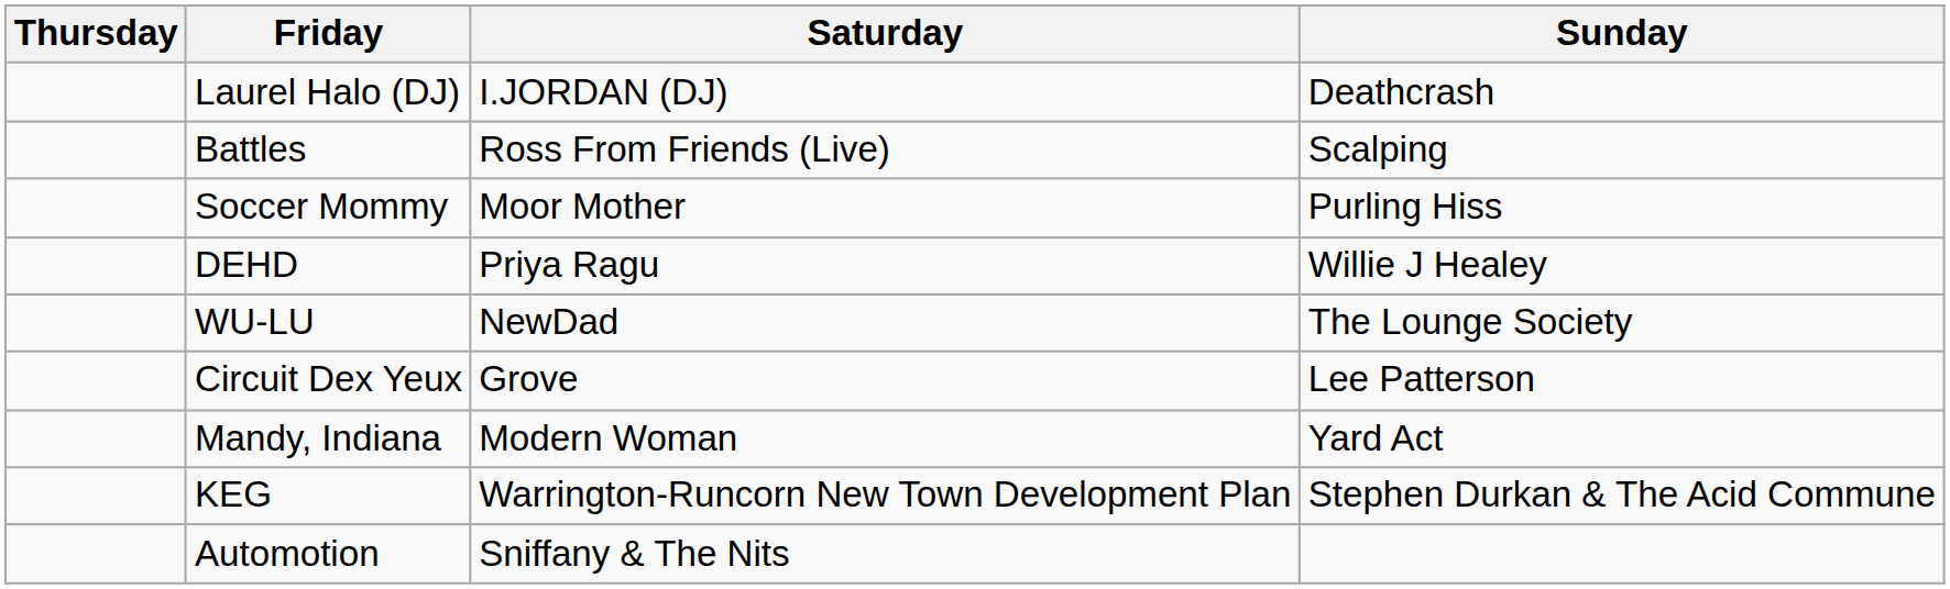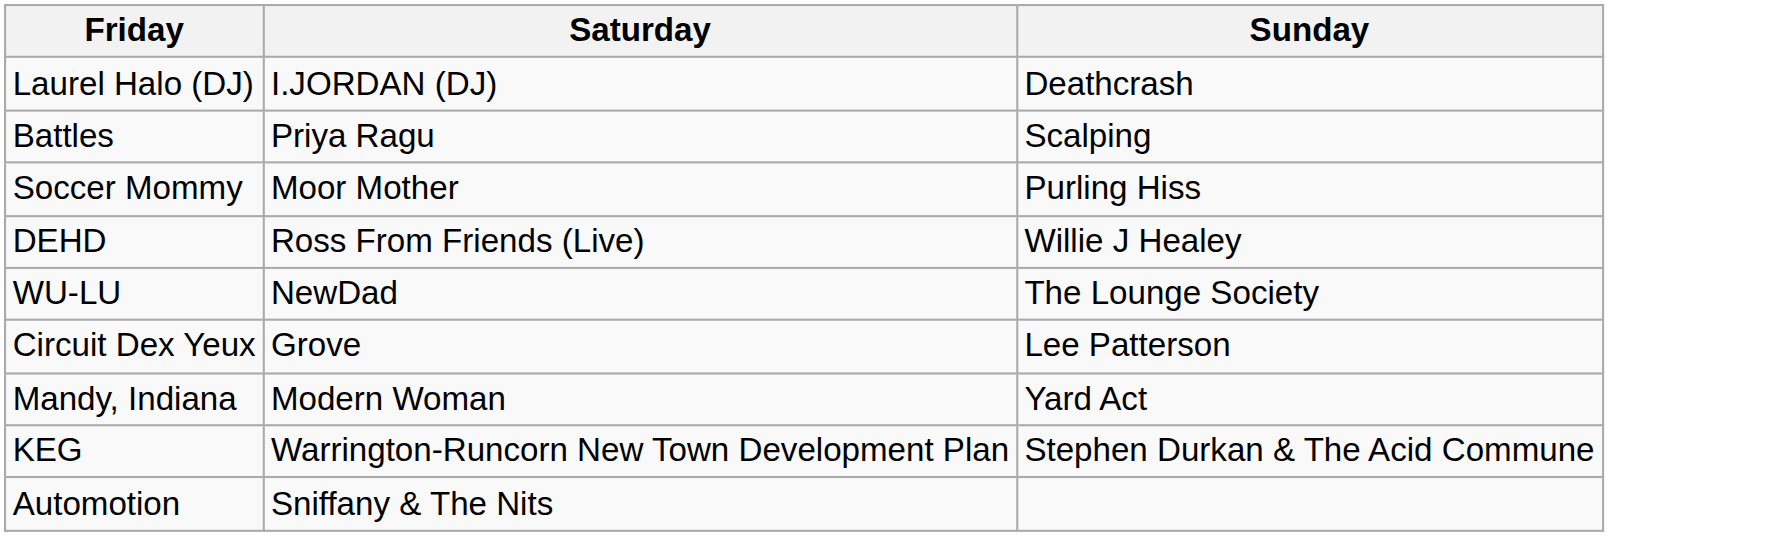- column: Thursday
Battles | Saturday: Ross From Friends (Live) -> Priya Ragu
DEHD | Saturday: Priya Ragu -> Ross From Friends (Live)
